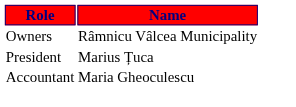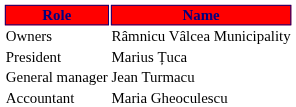+ row: General manager | Jean Turmacu
